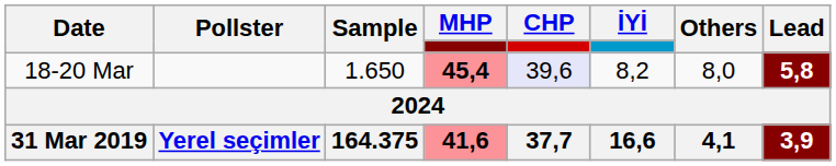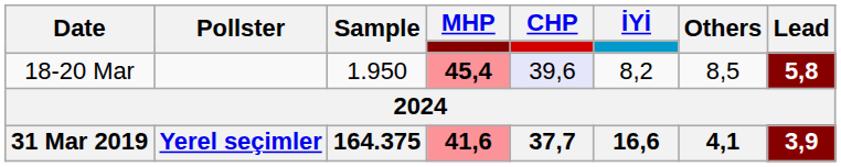18-20 Mar | Sample: 1.650 -> 1.950
18-20 Mar | Others: 8,0 -> 8,5
